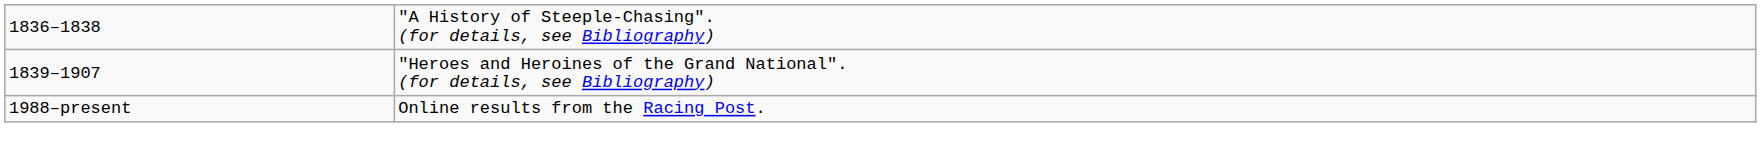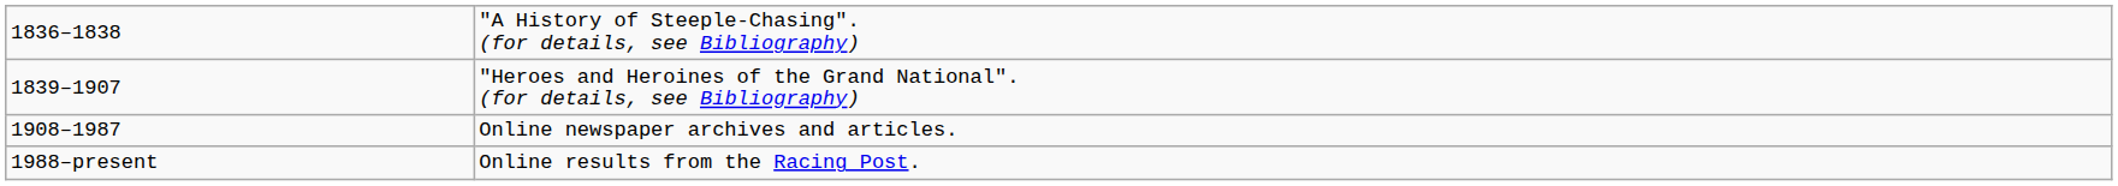+ row: 1908–1987 | Online newspaper archives and articles.
